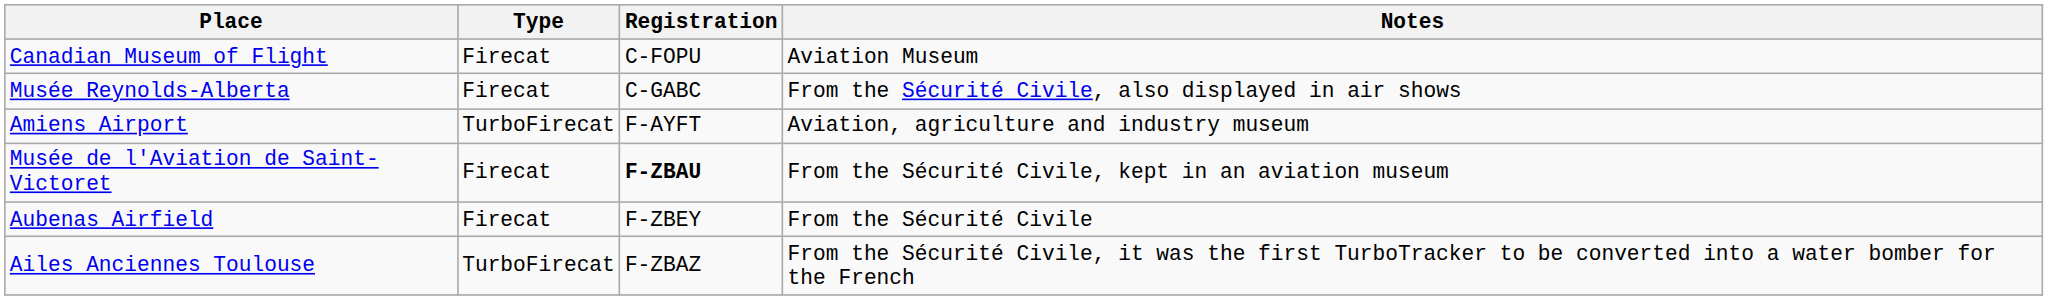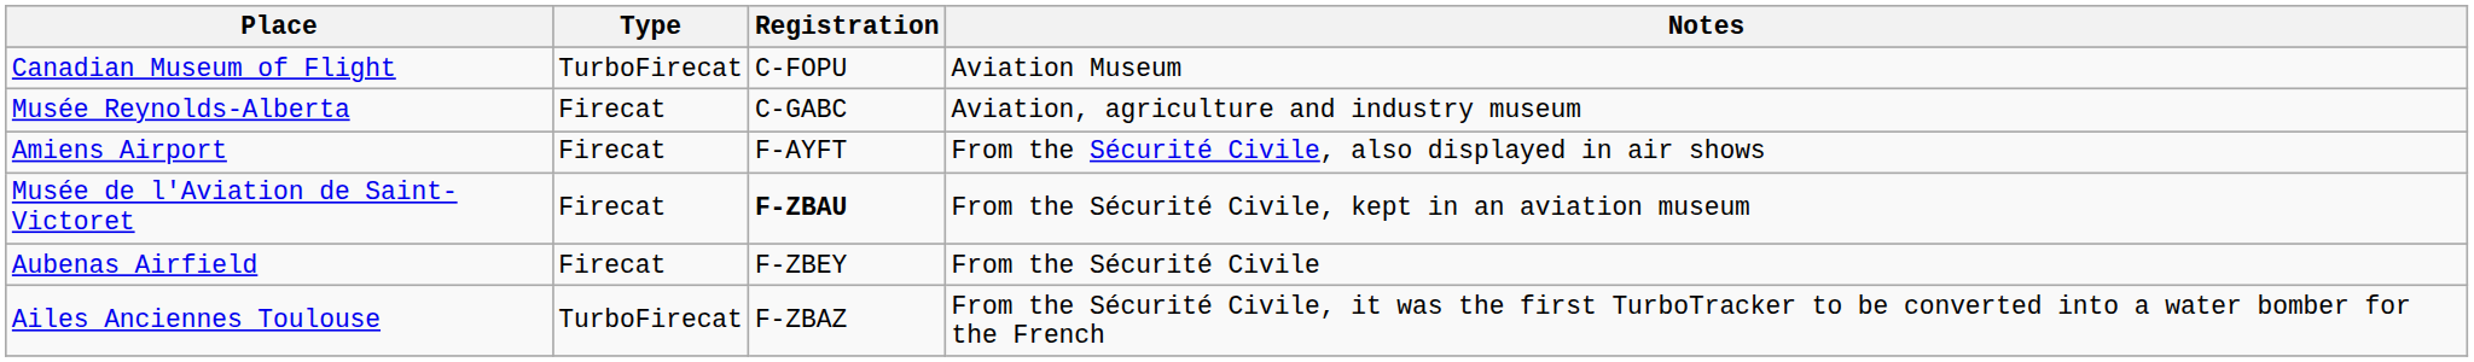Canadian Museum of Flight | Type: Firecat -> TurboFirecat
Musée Reynolds-Alberta | Notes: From the Sécurité Civile, also displayed in air shows -> Aviation, agriculture and industry museum
Amiens Airport | Type: TurboFirecat -> Firecat
Amiens Airport | Notes: Aviation, agriculture and industry museum -> From the Sécurité Civile, also displayed in air shows
